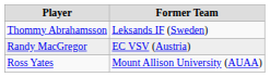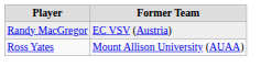- row: Thommy Abrahamsson | Leksands IF (Sweden)
